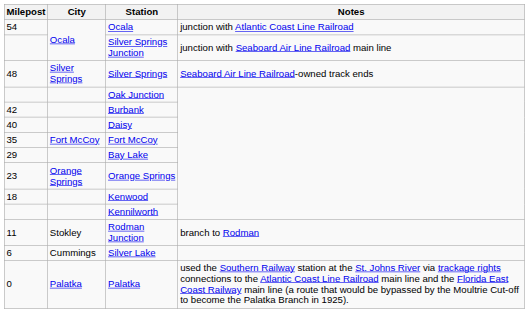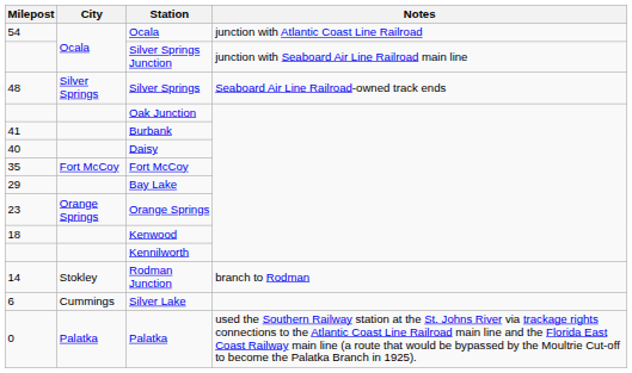Burbank | Milepost: 42 -> 41
Rodman Junction | Milepost: 11 -> 14
